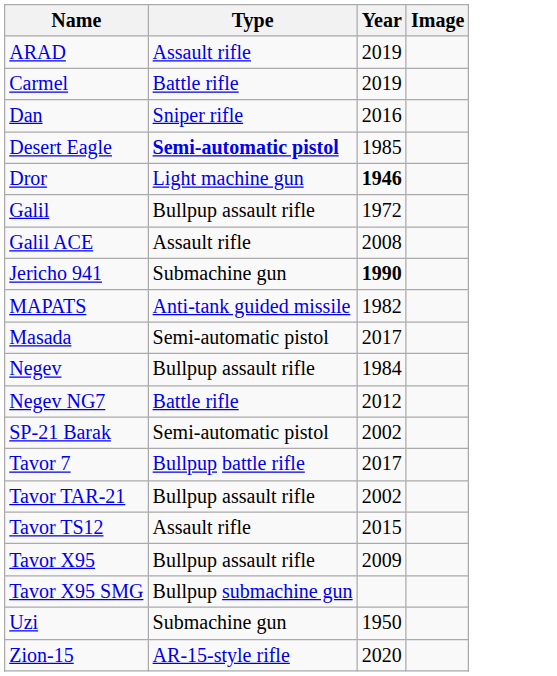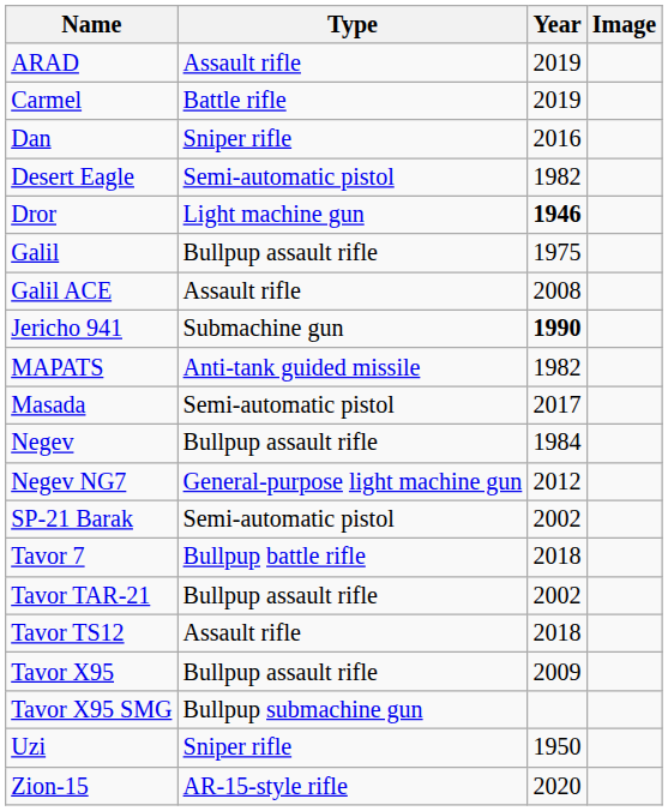Desert Eagle | Type: bold -> normal
Desert Eagle | Year: 1985 -> 1982
Galil | Year: 1972 -> 1975
Negev NG7 | Type: Battle rifle -> General-purpose light machine gun
Tavor 7 | Year: 2017 -> 2018
Tavor TS12 | Year: 2015 -> 2018
Uzi | Type: Submachine gun -> Sniper rifle
